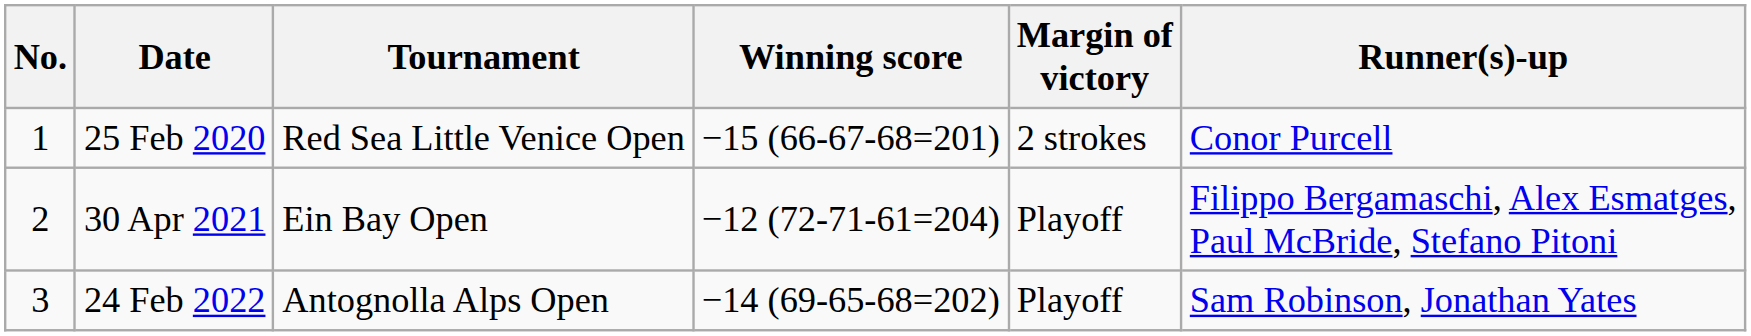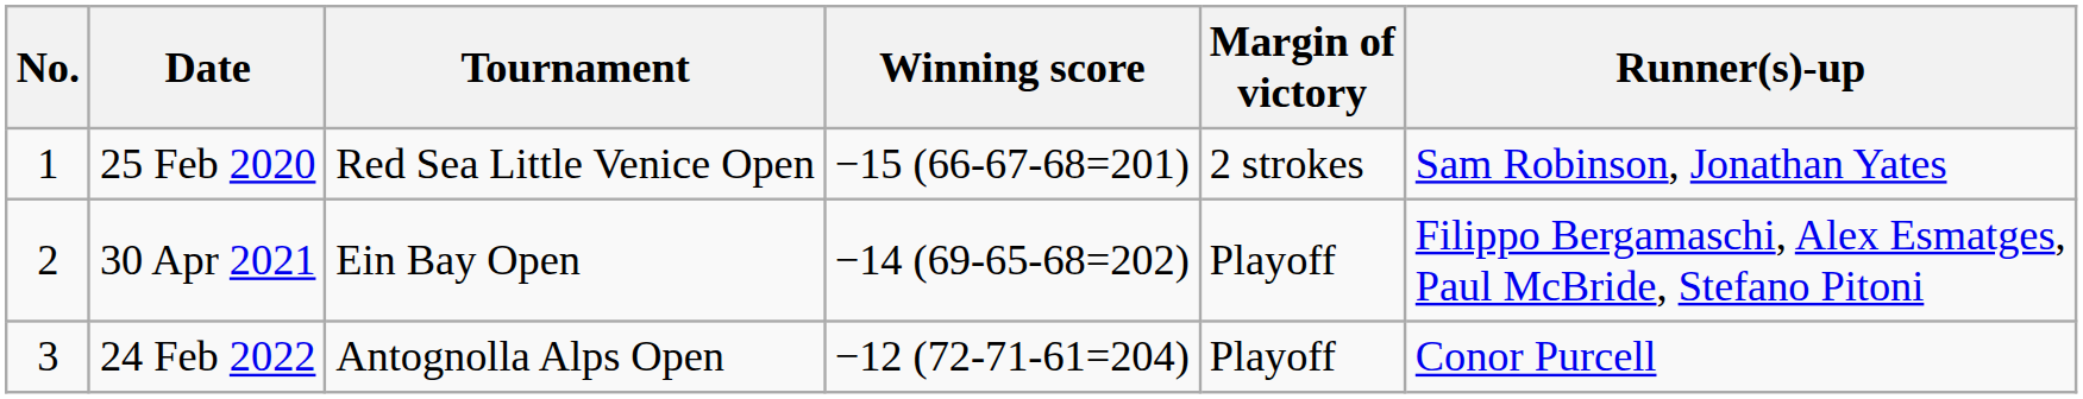25 Feb 2020 | Runner(s)-up: Conor Purcell -> Sam Robinson, Jonathan Yates
30 Apr 2021 | Winning score: −12 (72-71-61=204) -> −14 (69-65-68=202)
24 Feb 2022 | Winning score: −14 (69-65-68=202) -> −12 (72-71-61=204)
24 Feb 2022 | Runner(s)-up: Sam Robinson, Jonathan Yates -> Conor Purcell
